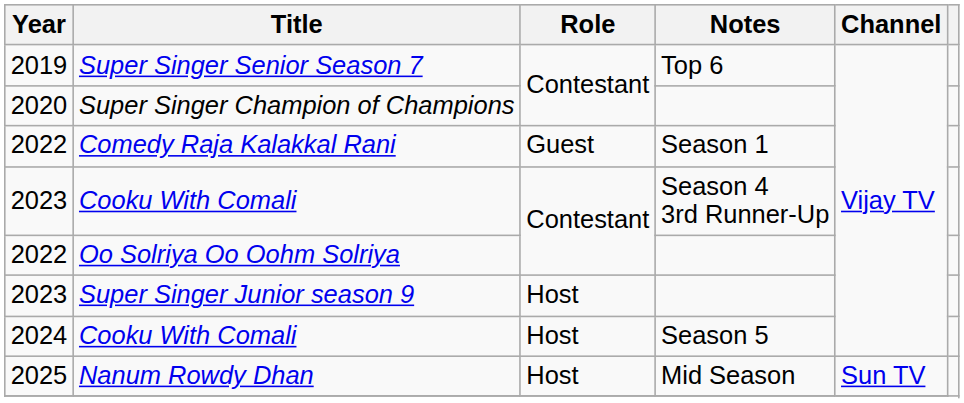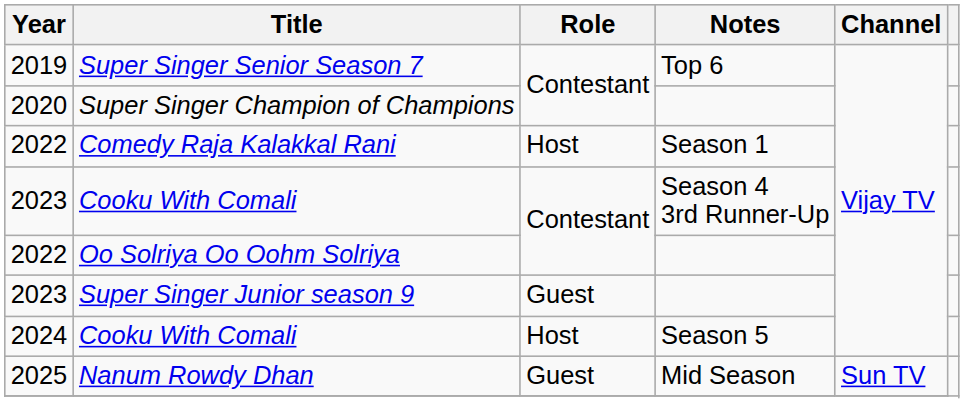Comedy Raja Kalakkal Rani | Role: Guest -> Host
Super Singer Junior season 9 | Role: Host -> Guest
Nanum Rowdy Dhan | Role: Host -> Guest
